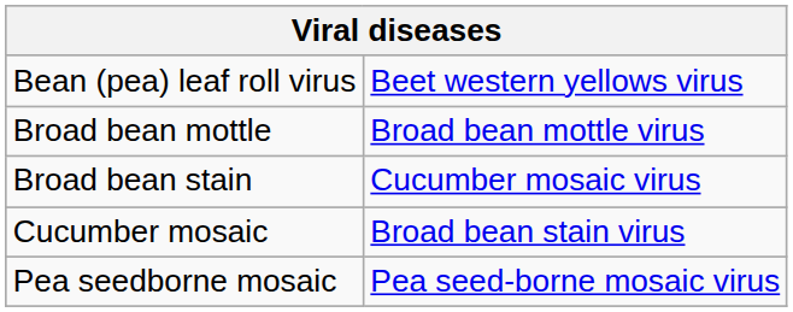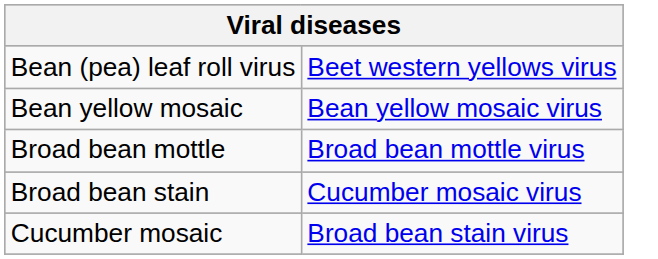+ row: Bean yellow mosaic | Bean yellow mosaic virus
- row: Pea seedborne mosaic | Pea seed-borne mosaic virus
